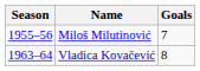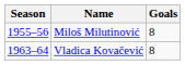Miloš Milutinović | Goals: 7 -> 8
